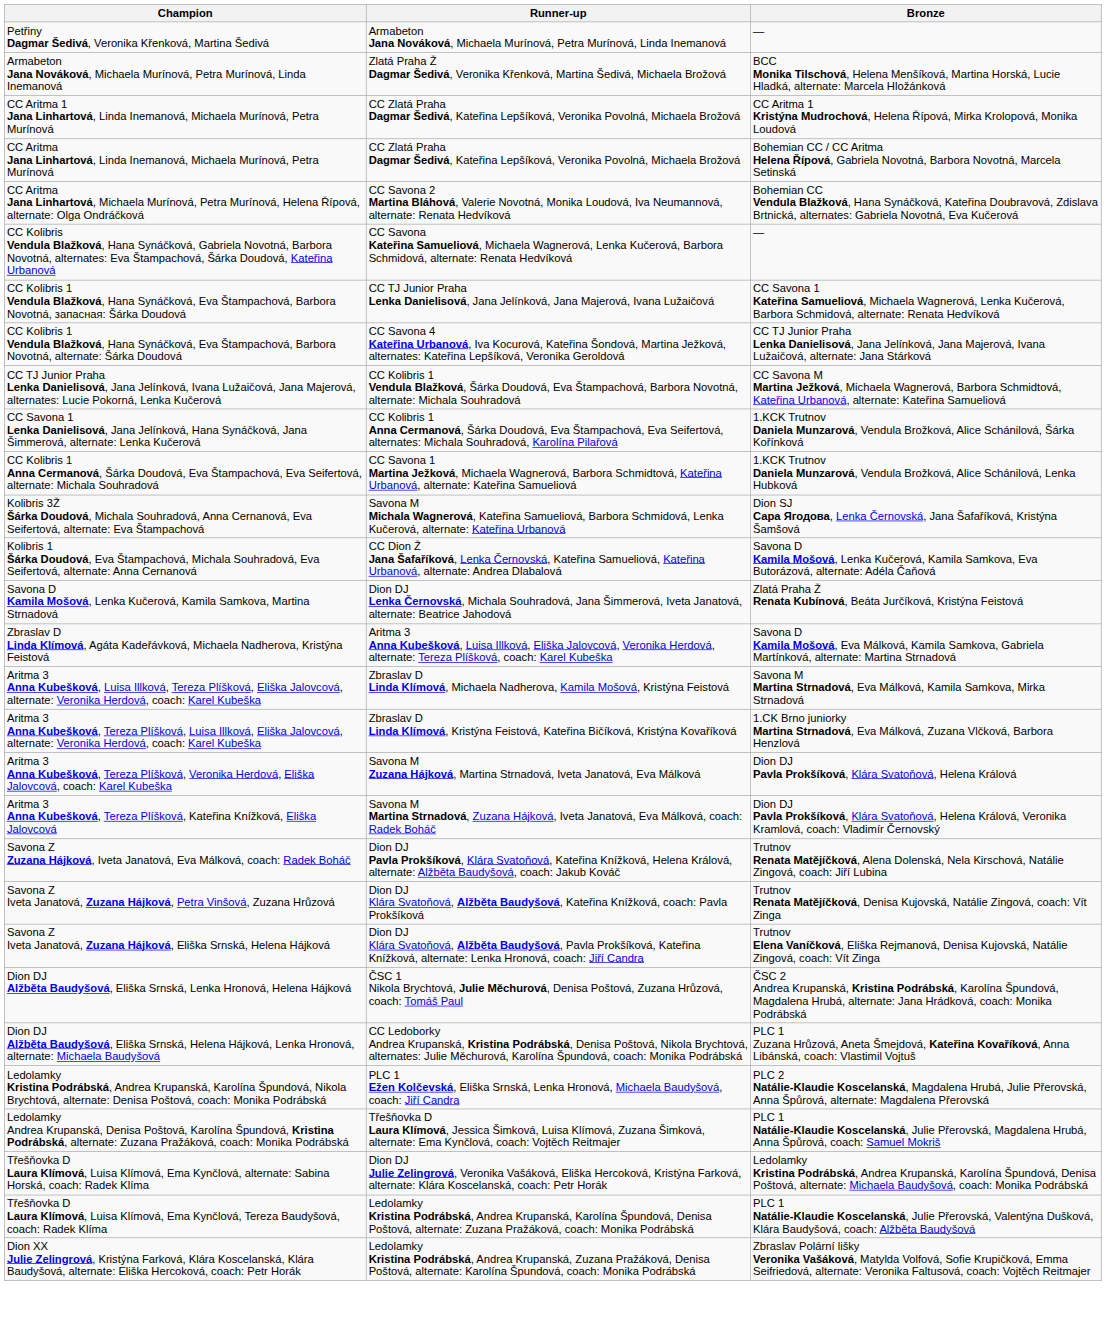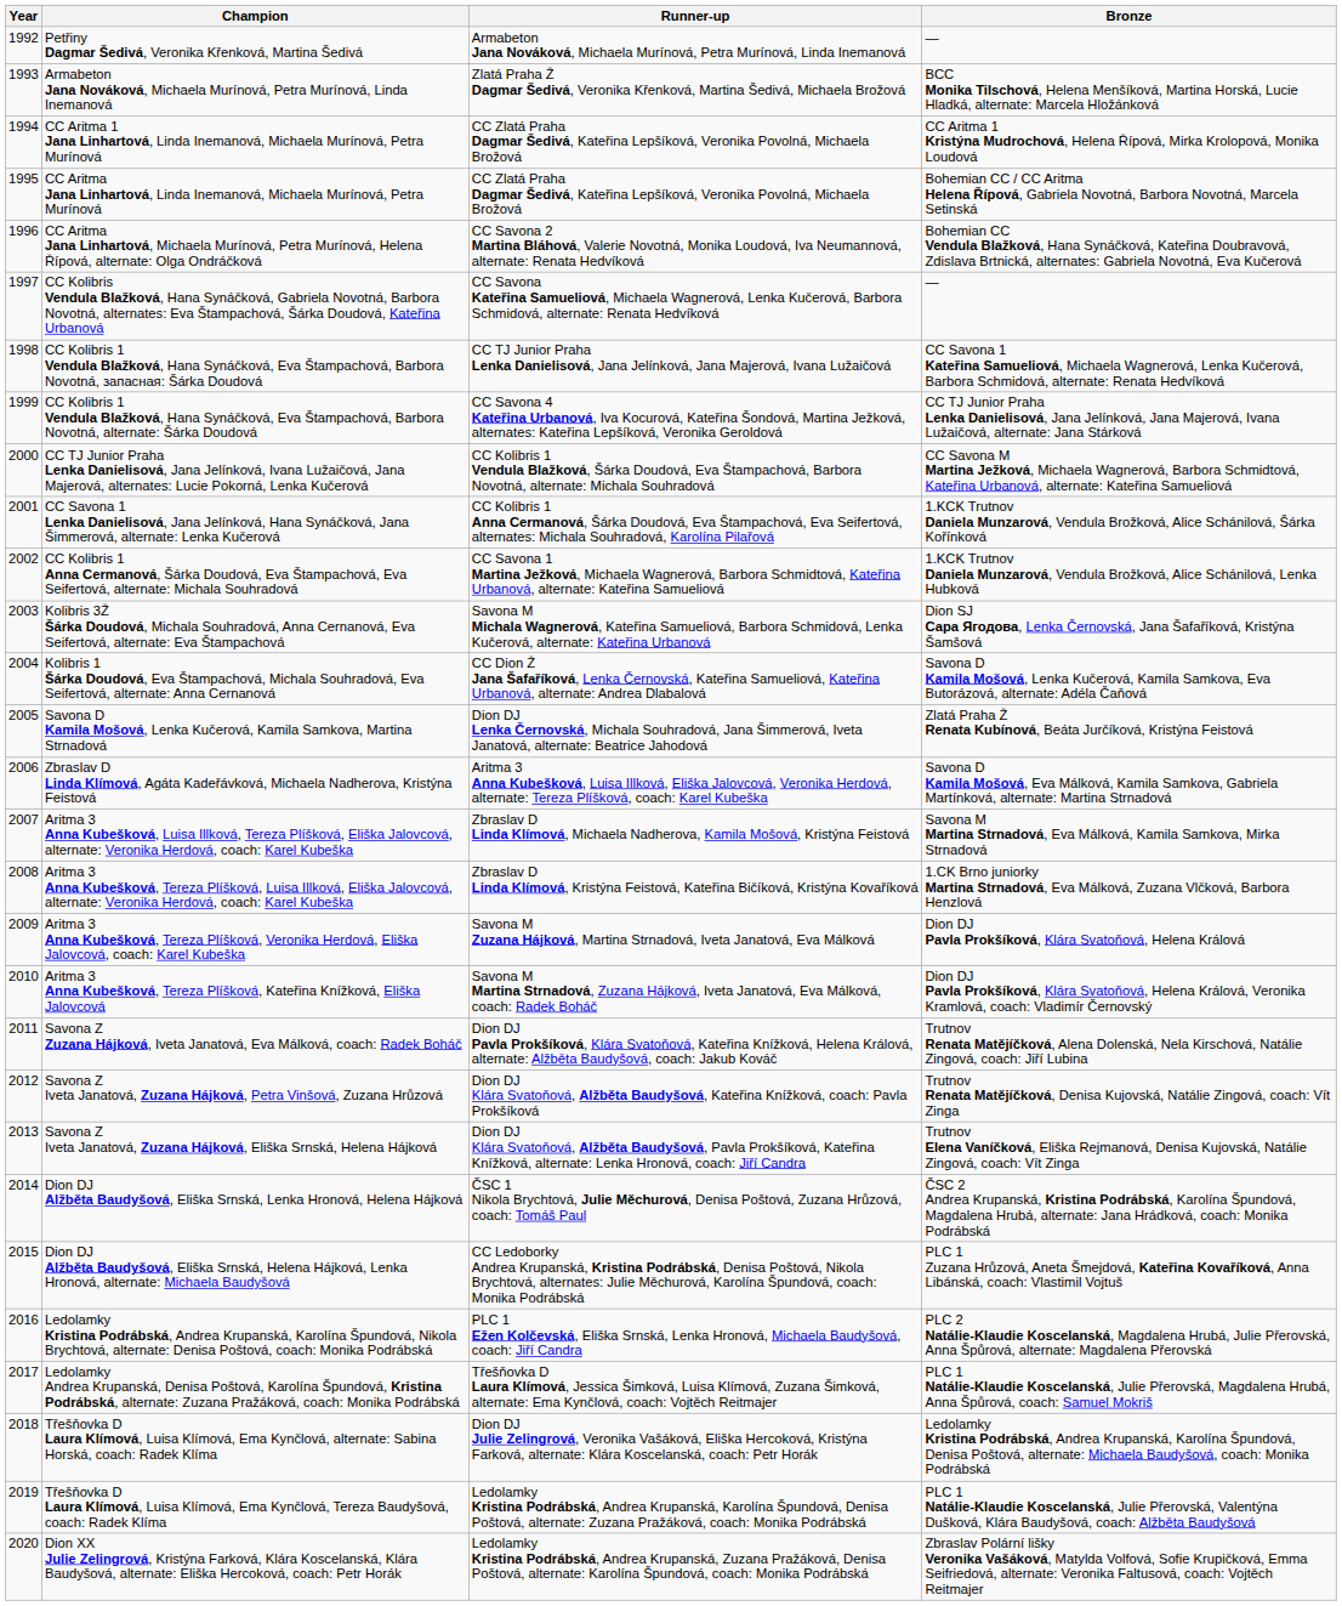+ column: Year | 1992 | 1993 | 1994 | 1995 | 1996 | 1997 | 1998 | 1999 | 2000 | 2001 | 2002 | 2003 | 2004 | 2005 | 2006 | 2007 | 2008 | 2009 | 2010 | 2011 | 2012 | 2013 | 2014 | 2015 | 2016 | 2017 | 2018 | 2019 | 2020
